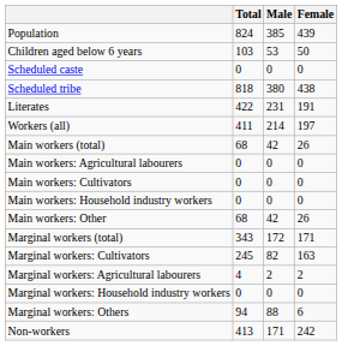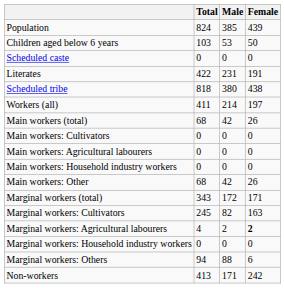rows swapped: Scheduled tribe <-> Literates
rows swapped: Main workers: Cultivators <-> Main workers: Agricultural labourers
Marginal workers: Agricultural labourers | Female: normal -> bold
